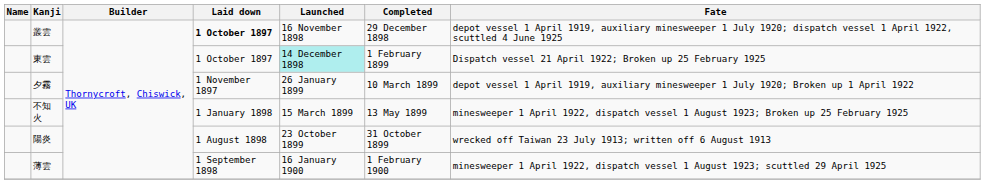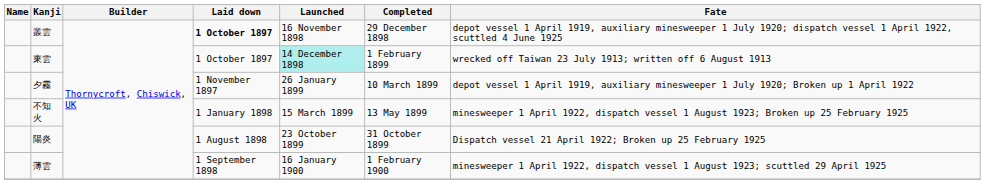東雲 | Fate: Dispatch vessel 21 April 1922; Broken up 25 February 1925 -> wrecked off Taiwan 23 July 1913; written off 6 August 1913
陽炎 | Fate: wrecked off Taiwan 23 July 1913; written off 6 August 1913 -> Dispatch vessel 21 April 1922; Broken up 25 February 1925
